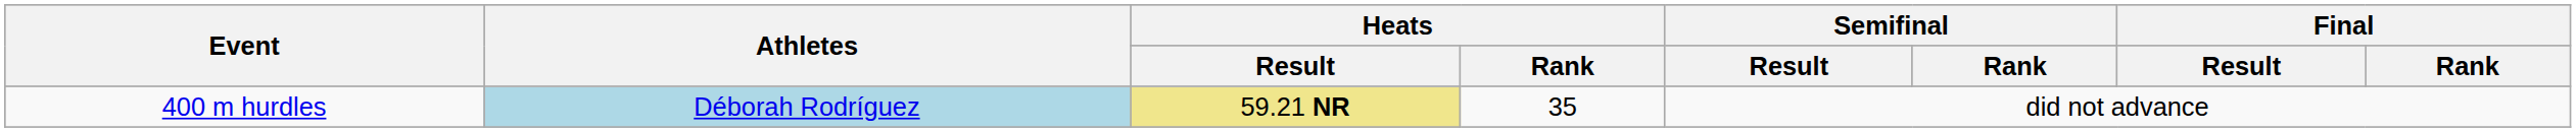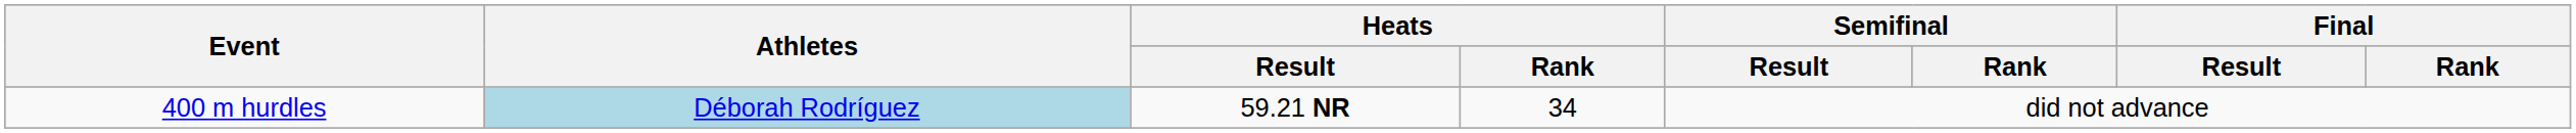400 m hurdles | Heats / Result: khaki background -> no background
400 m hurdles | Heats / Rank: 35 -> 34
